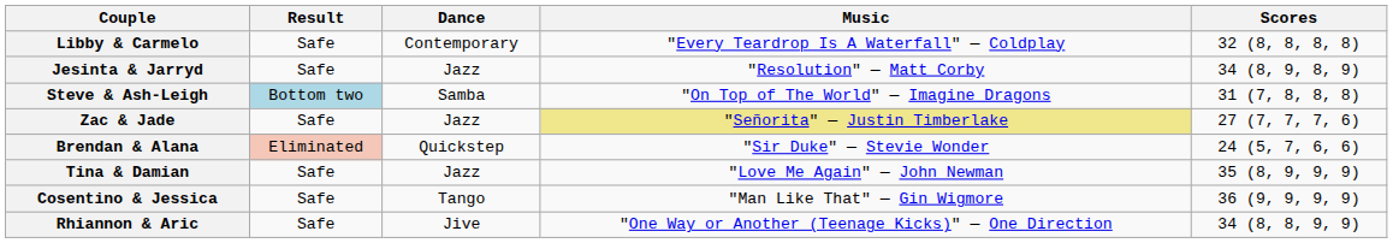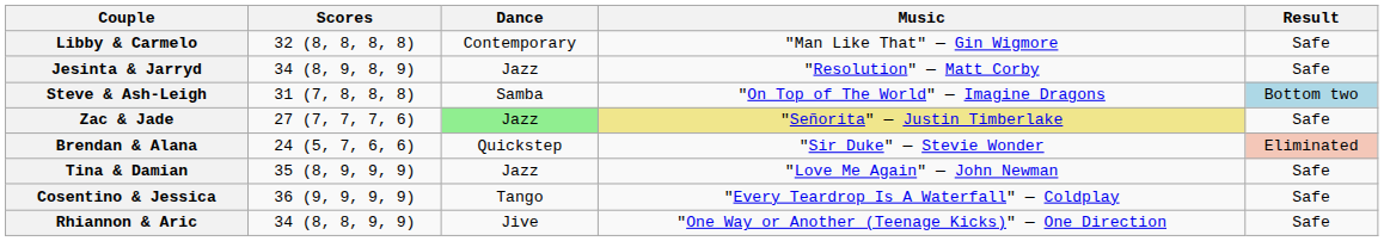columns swapped: Scores <-> Result
Libby & Carmelo | Music: "Every Teardrop Is A Waterfall" — Coldplay -> "Man Like That" — Gin Wigmore
Zac & Jade | Dance: no background -> lightgreen background
Cosentino & Jessica | Music: "Man Like That" — Gin Wigmore -> "Every Teardrop Is A Waterfall" — Coldplay
